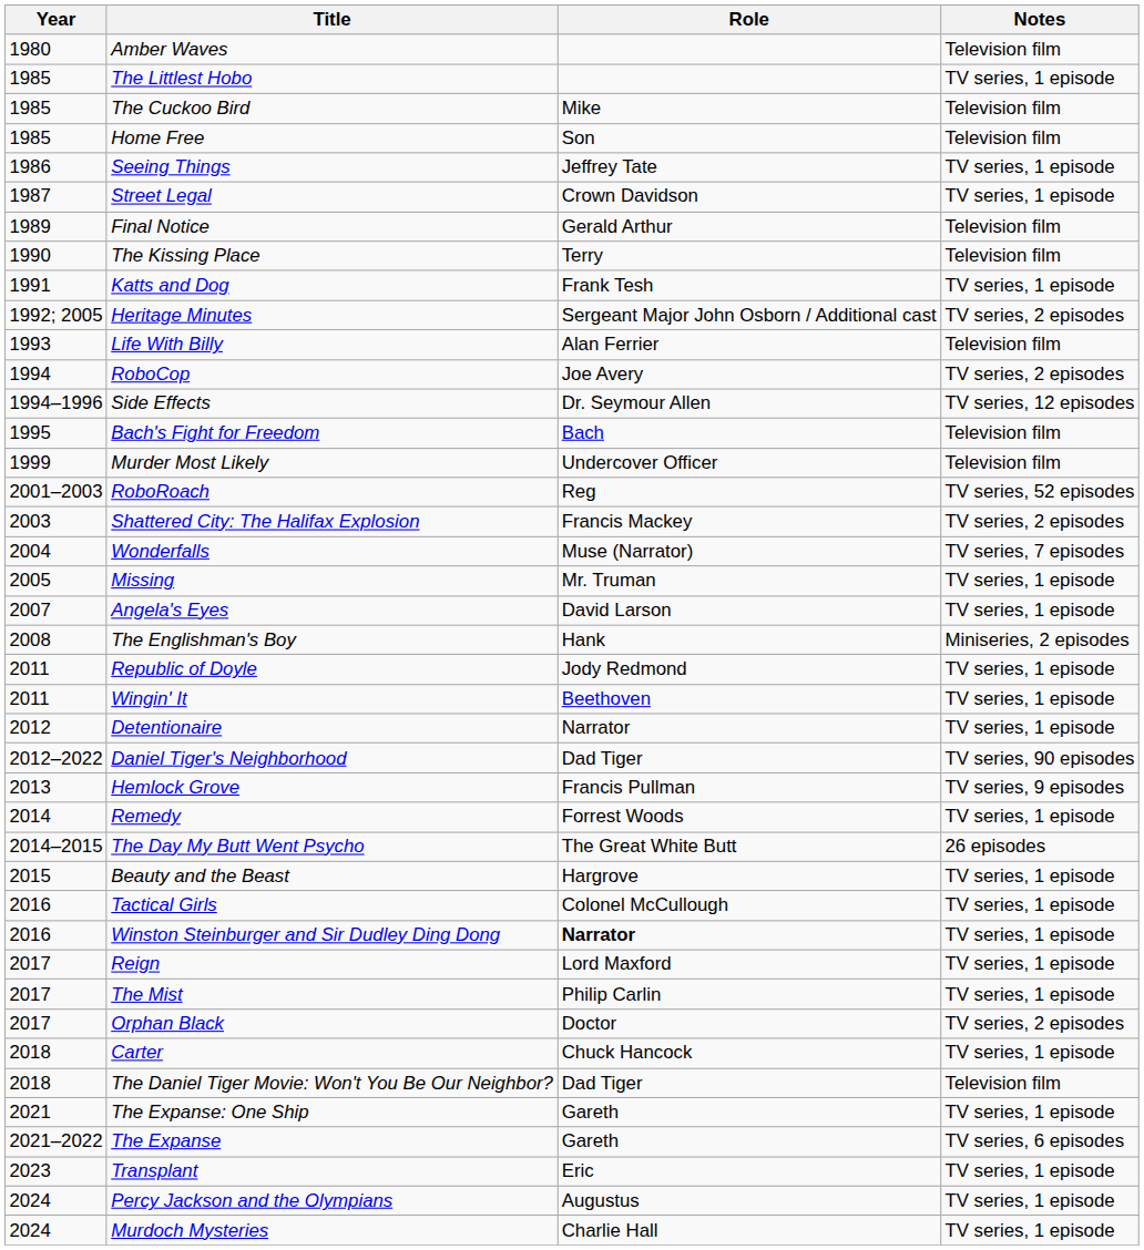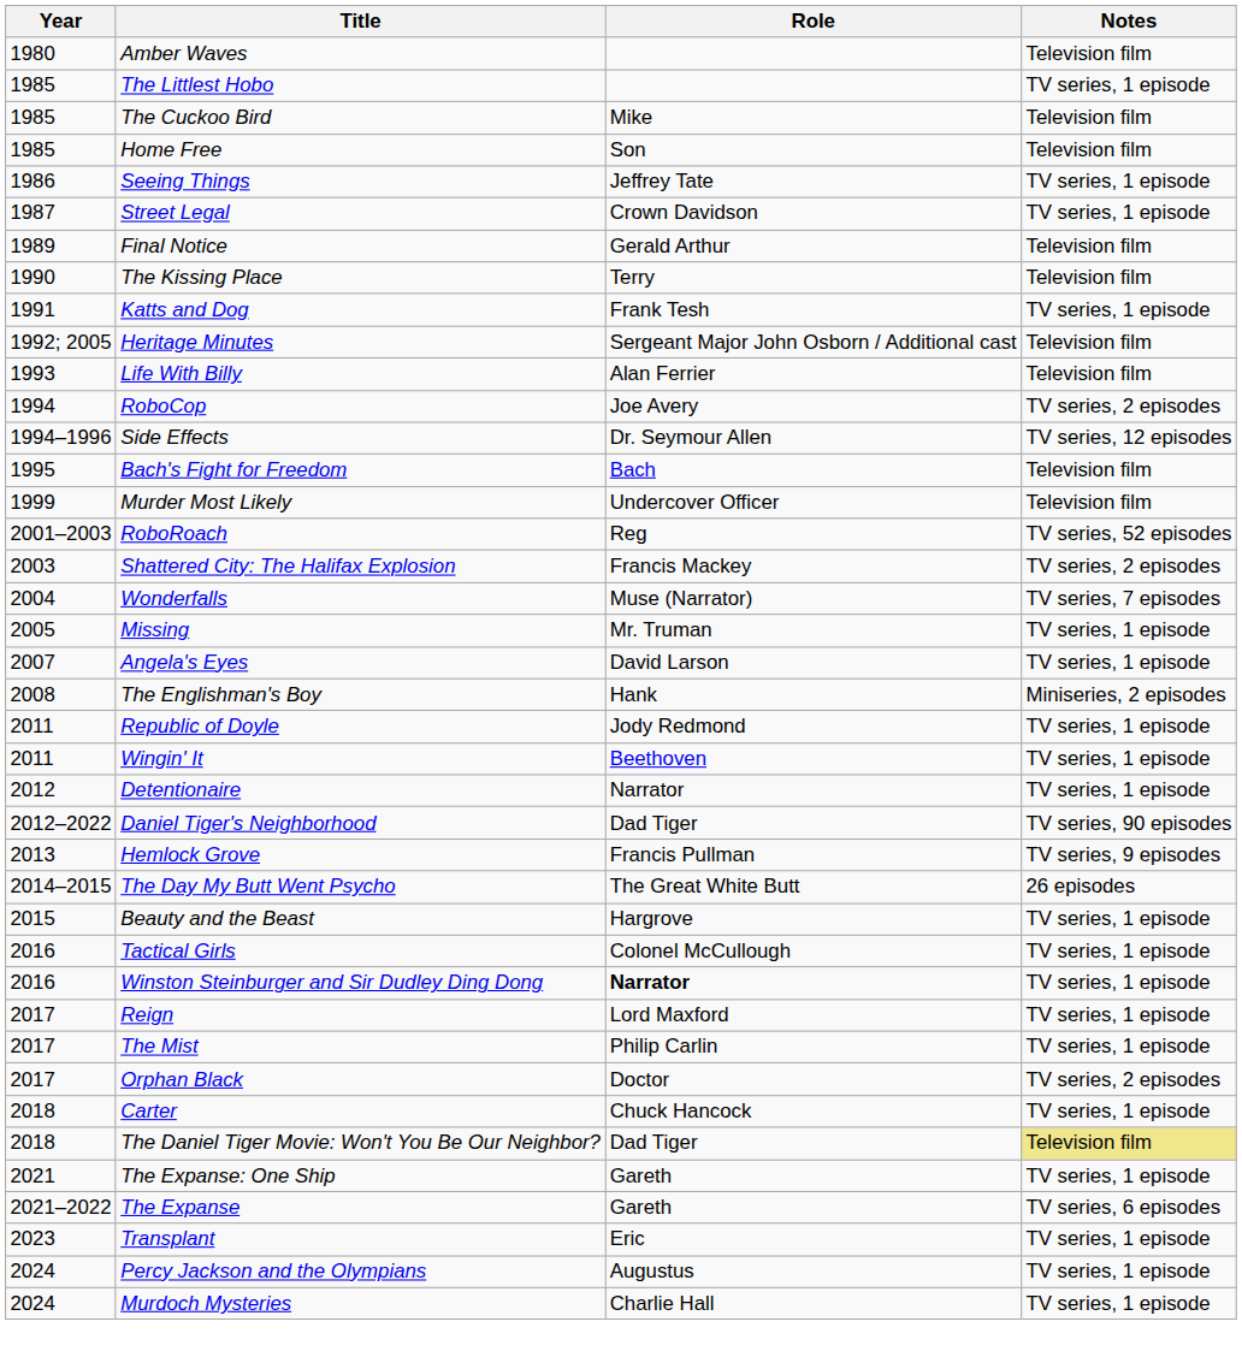Heritage Minutes | Notes: TV series, 2 episodes -> Television film
- row: 2014 | Remedy | Forrest Woods | TV series, 1 episode
The Daniel Tiger Movie: Won't You Be Our Neighbor? | Notes: no background -> khaki background
